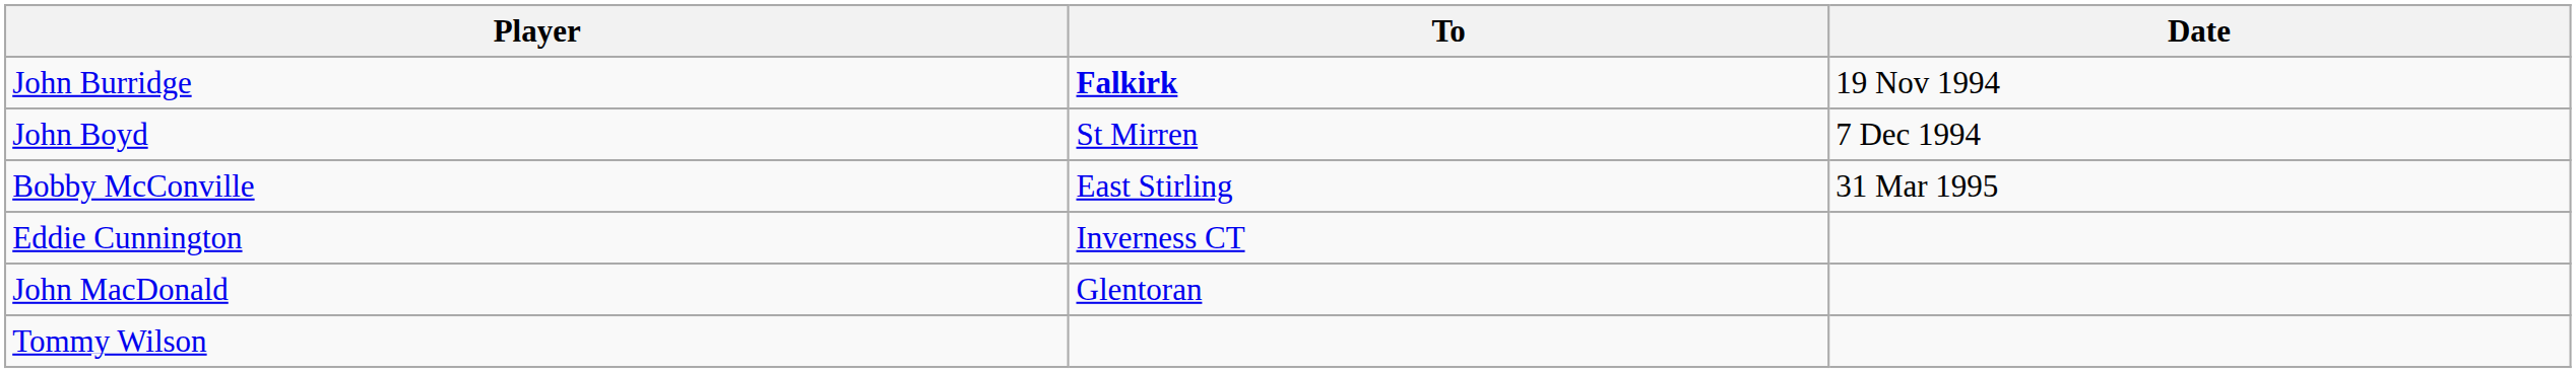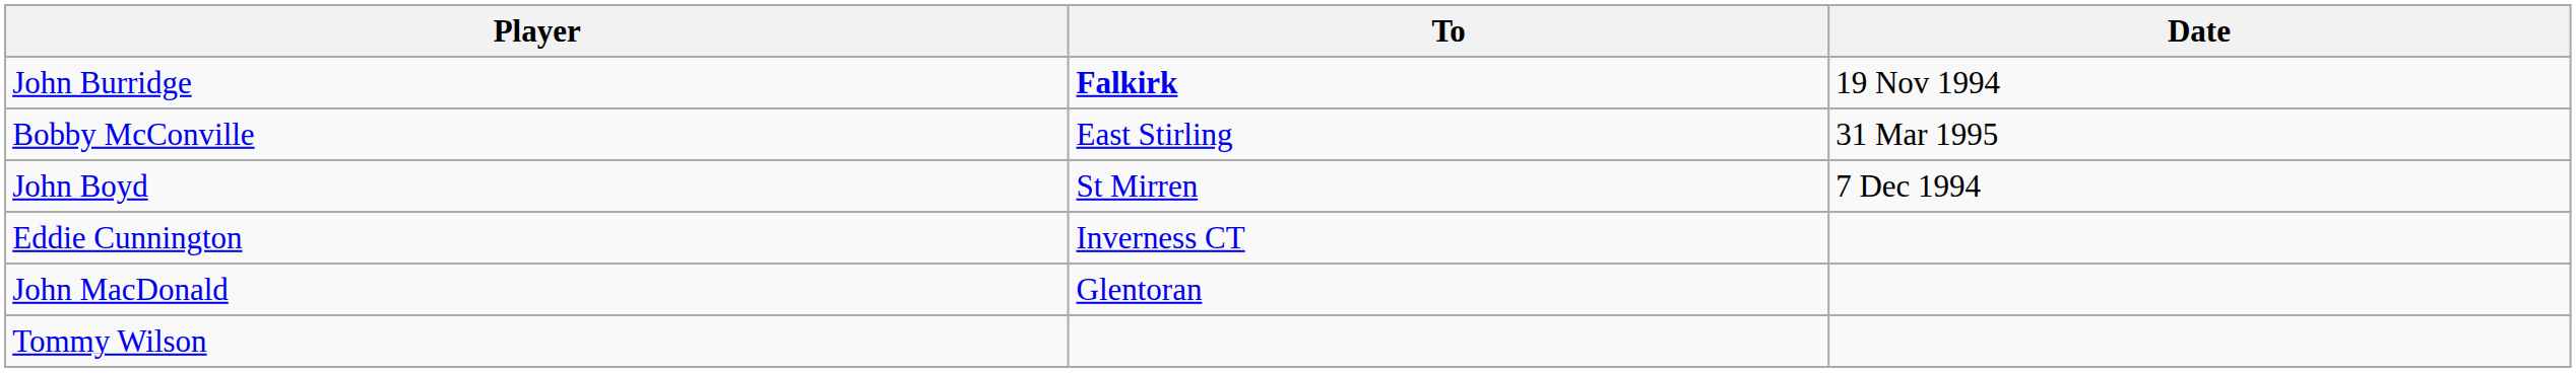rows swapped: John Boyd <-> Bobby McConville
